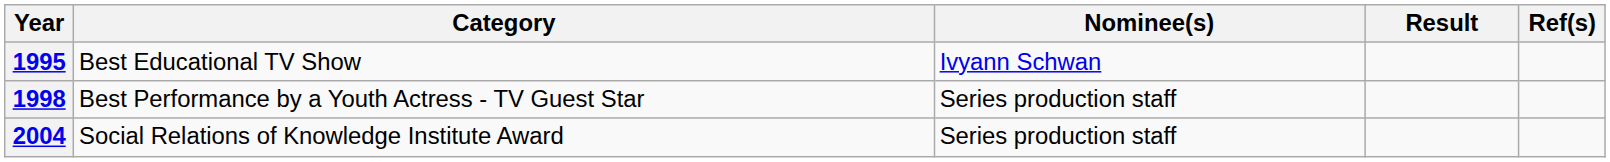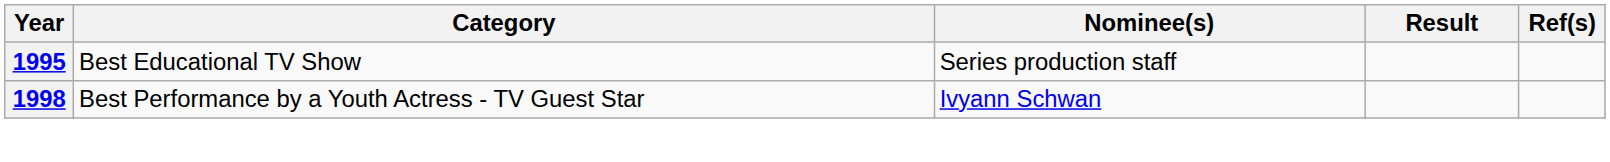1995 | Nominee(s): Ivyann Schwan -> Series production staff
1998 | Nominee(s): Series production staff -> Ivyann Schwan
- row: 2004 | Social Relations of Knowledge Institute Award | Series production staff
